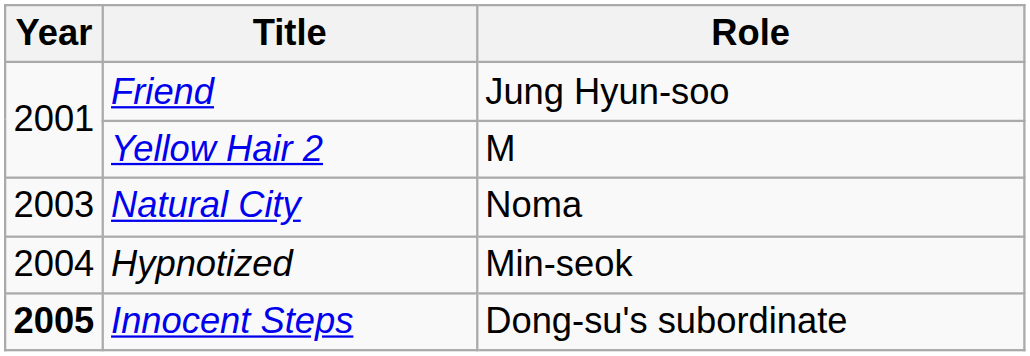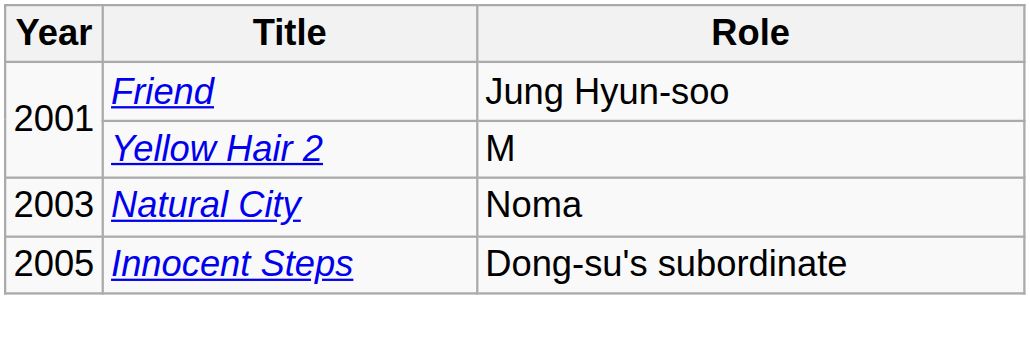- row: 2004 | Hypnotized | Min-seok
Innocent Steps | Year: bold -> normal
